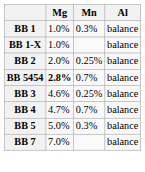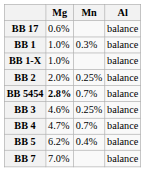+ row: BB 17 | 0.6% | balance
BB 5 | Mg: 5.0% -> 6.2%
BB 5 | Mn: 0.3% -> 0.4%
